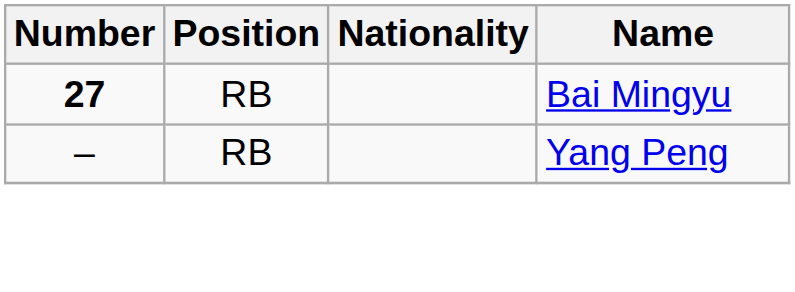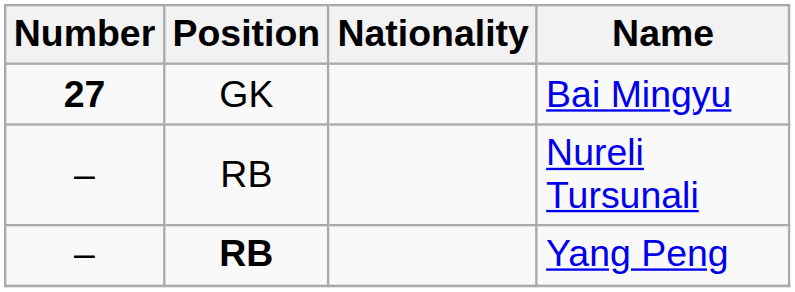Bai Mingyu | Position: RB -> GK
+ row: – | RB | Nureli Tursunali
Yang Peng | Position: normal -> bold
